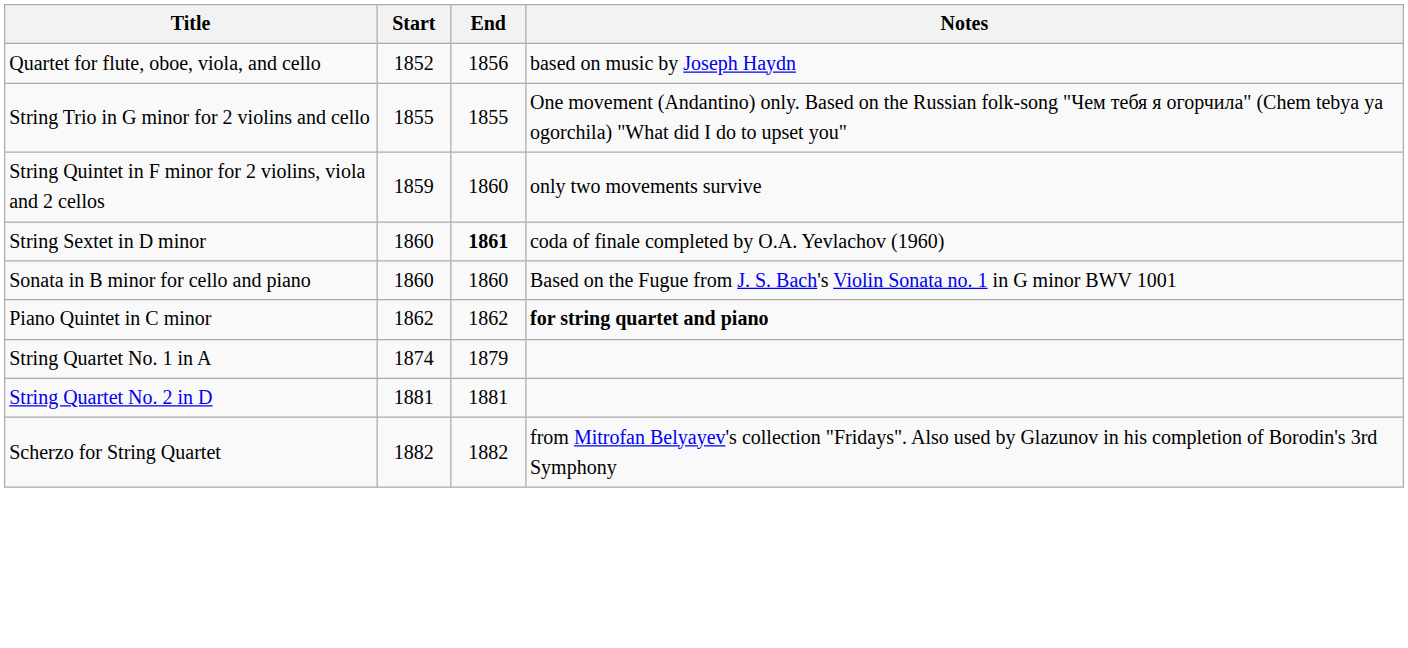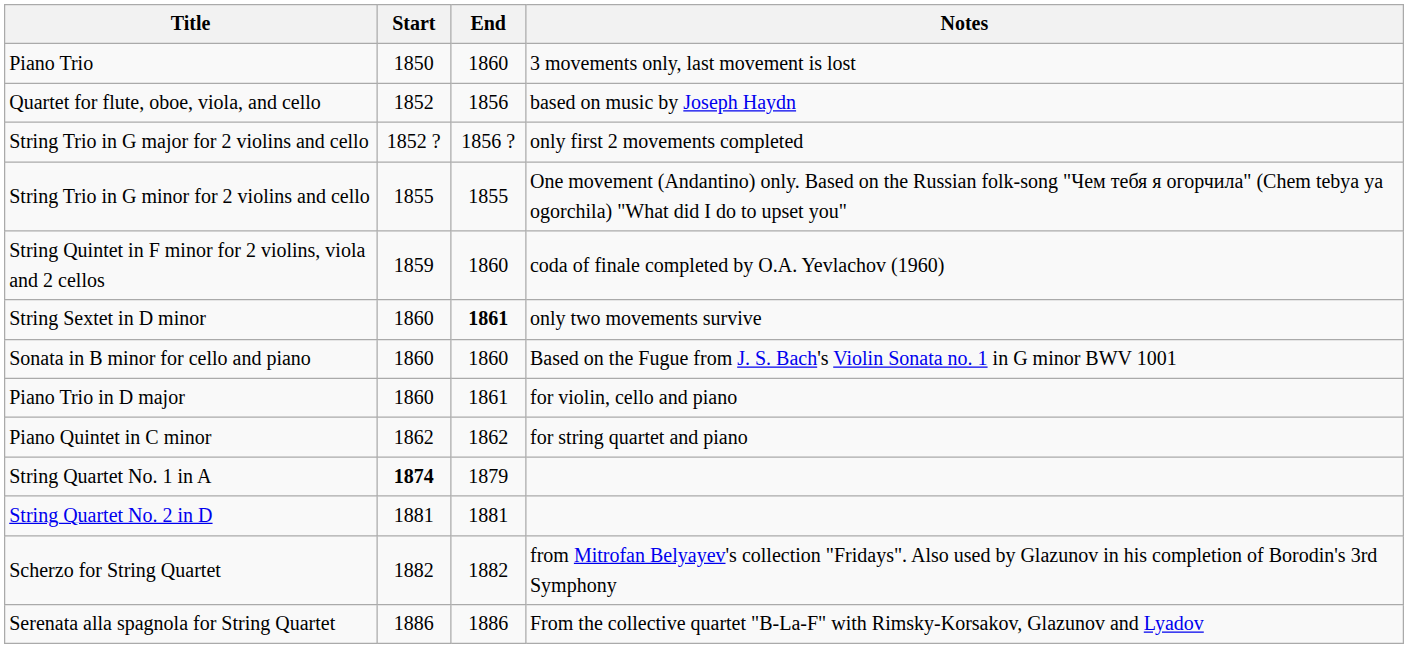+ row: Piano Trio | 1850 | 1860 | 3 movements only, last movement is lost
+ row: String Trio in G major for 2 violins and cello | 1852 ? | 1856 ? | only first 2 movements completed
String Quintet in F minor for 2 violins, viola and 2 cellos | Notes: only two movements survive -> coda of finale completed by O.A. Yevlachov (1960)
String Sextet in D minor | Notes: coda of finale completed by O.A. Yevlachov (1960) -> only two movements survive
+ row: Piano Trio in D major | 1860 | 1861 | for violin, cello and piano
Piano Quintet in C minor | Notes: bold -> normal
String Quartet No. 1 in A | Start: normal -> bold
+ row: Serenata alla spagnola for String Quartet | 1886 | 1886 | From the collective quartet "B-La-F" with Rimsky-Korsakov, Glazunov and Lyadov
